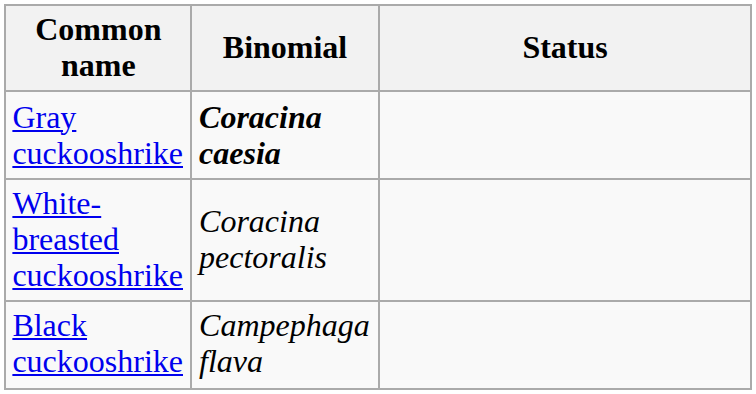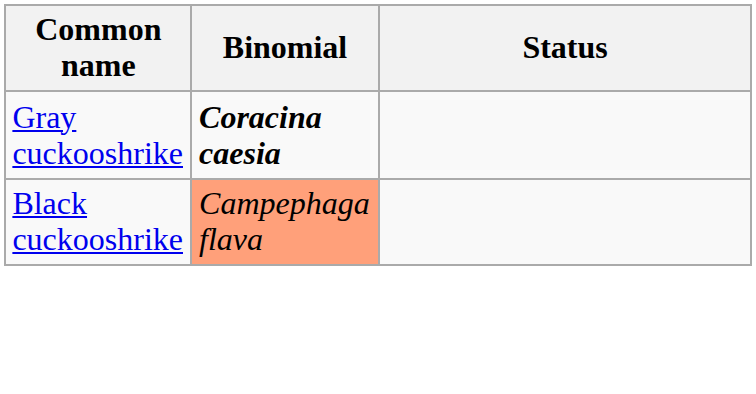- row: White-breasted cuckooshrike | Coracina pectoralis
Black cuckooshrike | Binomial: no background -> lightsalmon background
